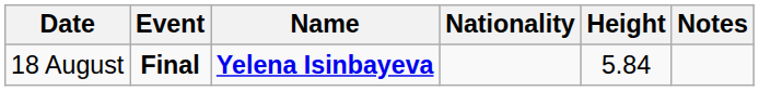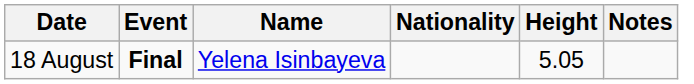18 August | Name: bold -> normal
18 August | Height: 5.84 -> 5.05
